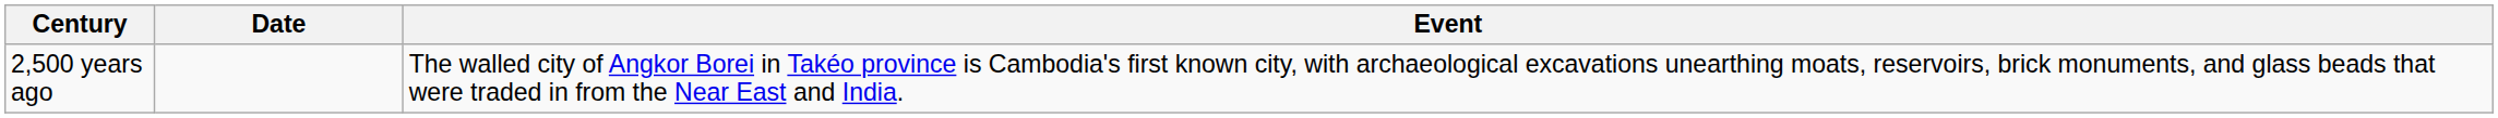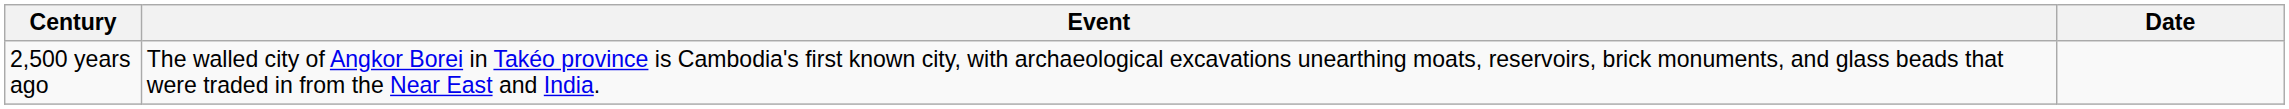columns swapped: Date <-> Event
